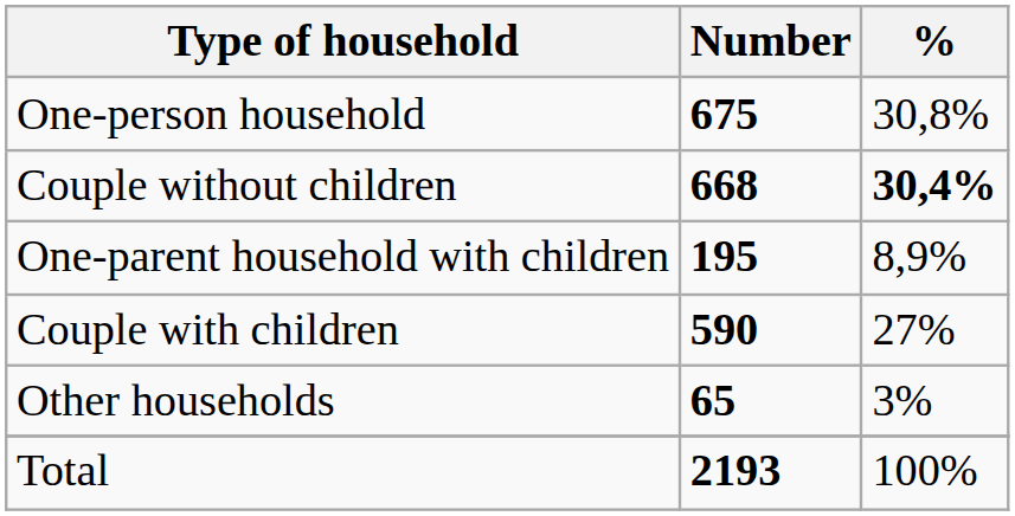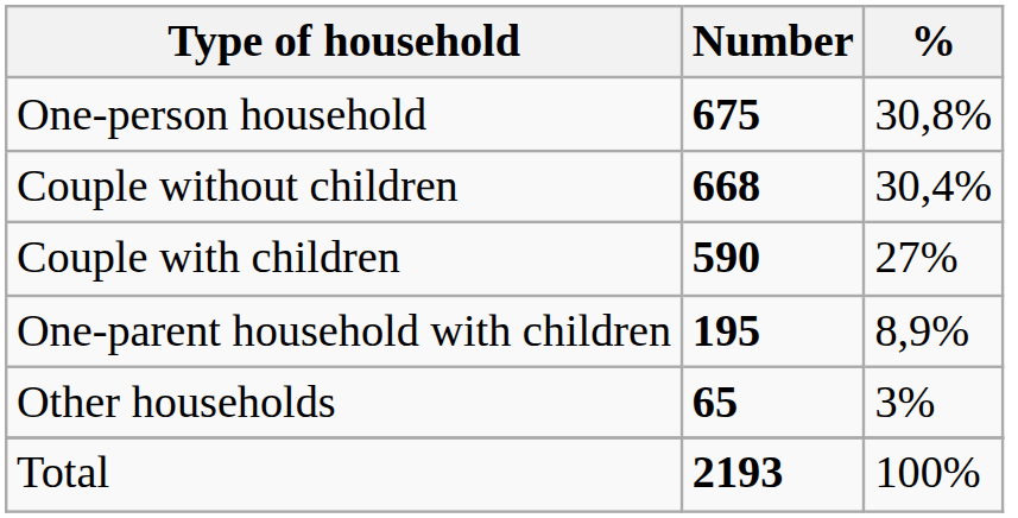Couple without children | %: bold -> normal
rows swapped: Couple with children <-> One-parent household with children
